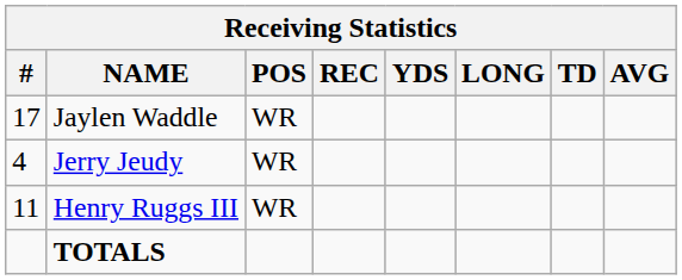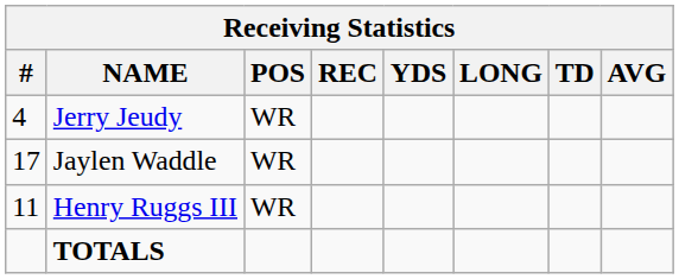rows swapped: Jerry Jeudy <-> Jaylen Waddle
